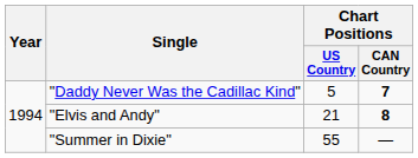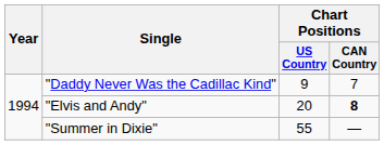"Daddy Never Was the Cadillac Kind" | Chart Positions / US Country: 5 -> 9
"Daddy Never Was the Cadillac Kind" | Chart Positions / CAN Country: bold -> normal
"Elvis and Andy" | Chart Positions / US Country: 21 -> 20
